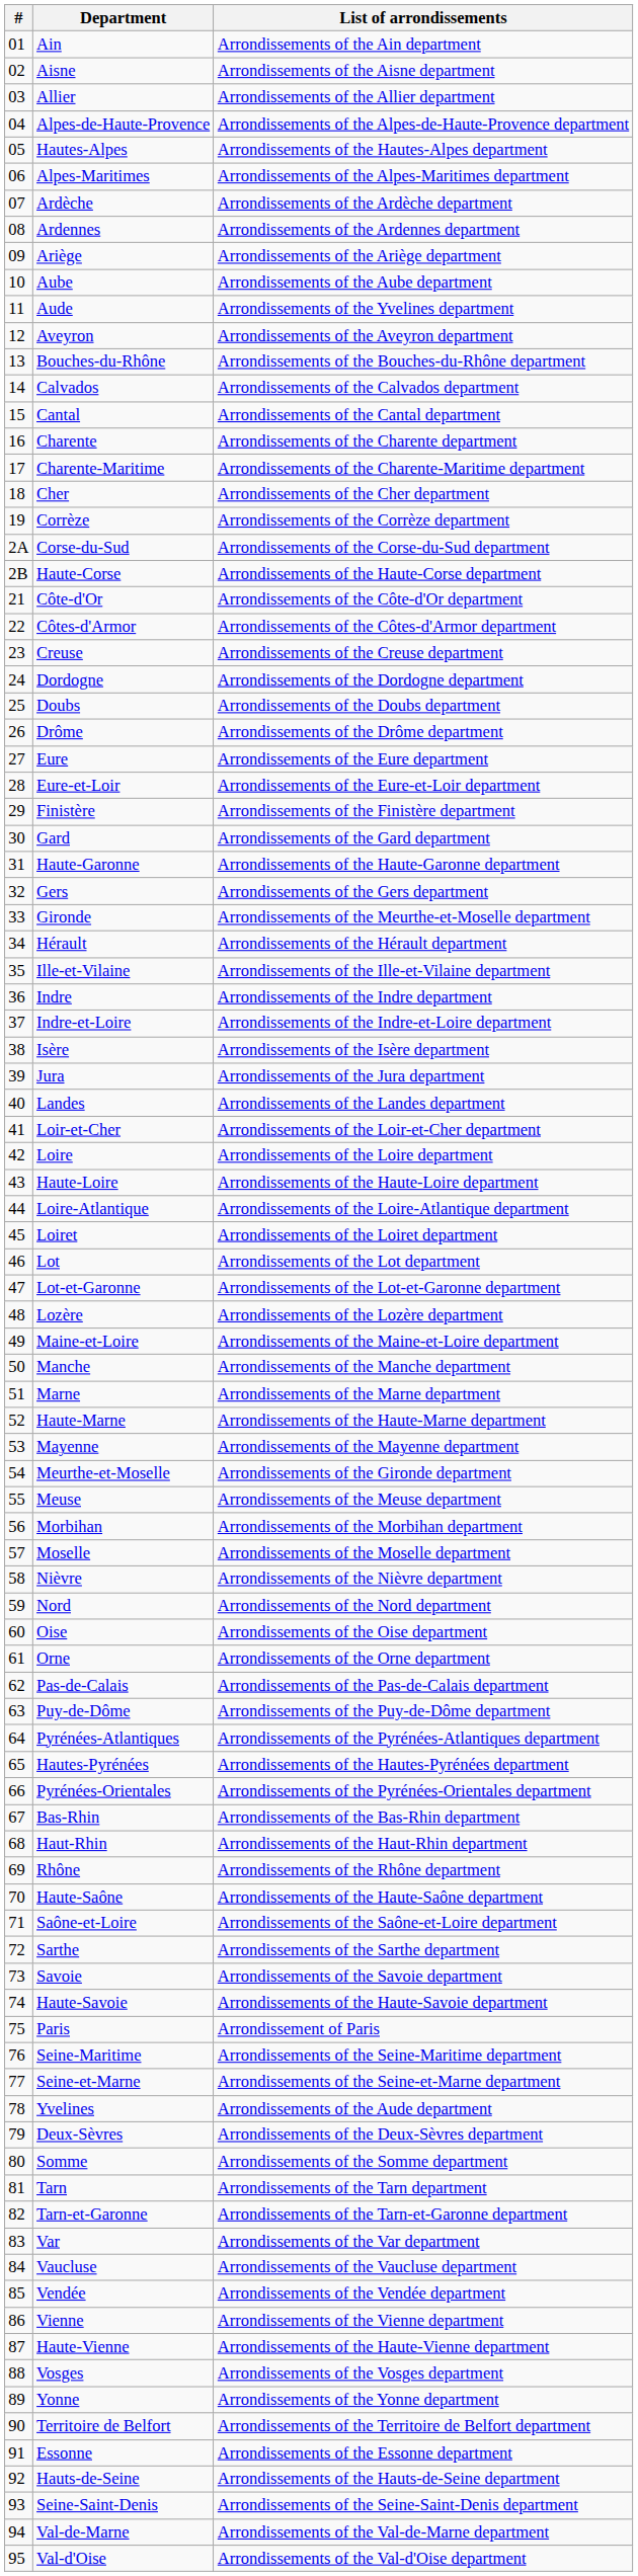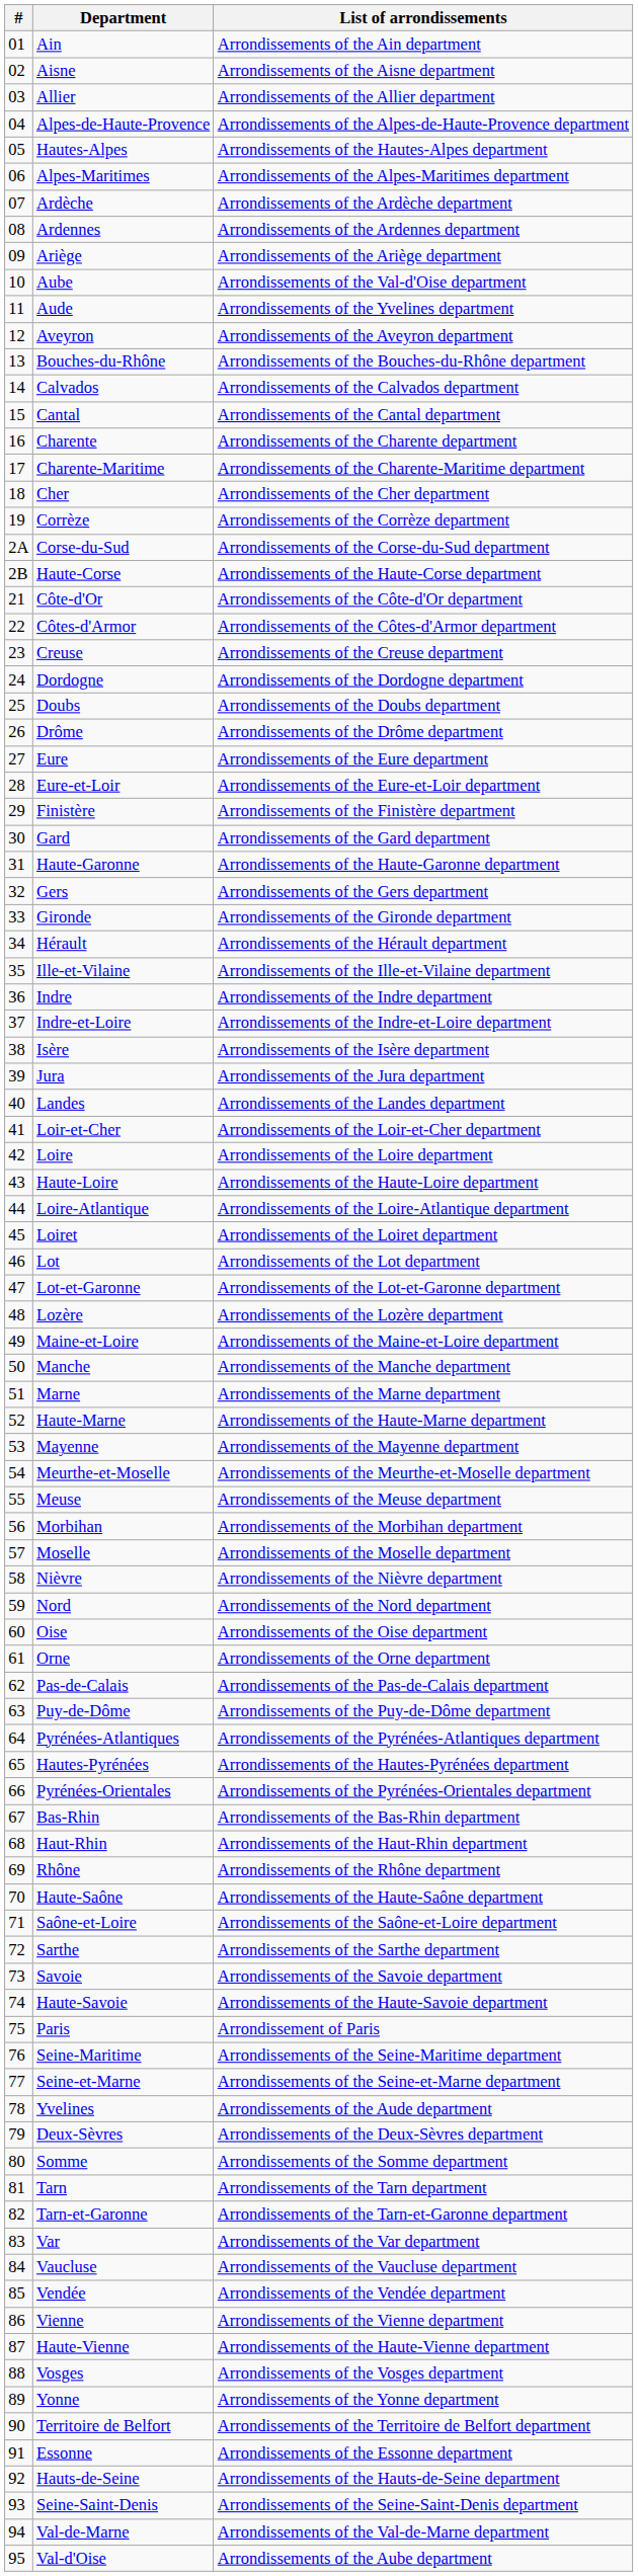Aube | List of arrondissements: Arrondissements of the Aube department -> Arrondissements of the Val-d'Oise department
Gironde | List of arrondissements: Arrondissements of the Meurthe-et-Moselle department -> Arrondissements of the Gironde department
Meurthe-et-Moselle | List of arrondissements: Arrondissements of the Gironde department -> Arrondissements of the Meurthe-et-Moselle department
Val-d'Oise | List of arrondissements: Arrondissements of the Val-d'Oise department -> Arrondissements of the Aube department
